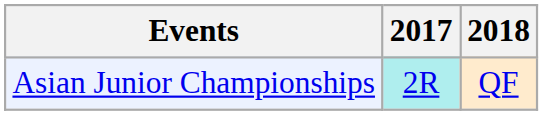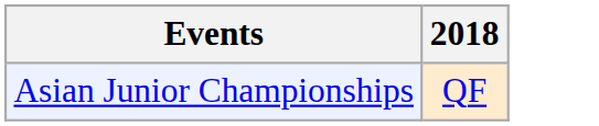- column: 2017 | 2R
